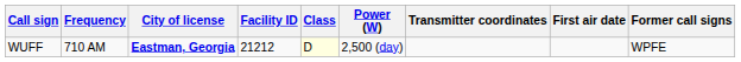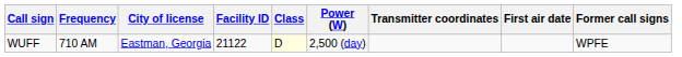WUFF | City of license: bold -> normal
WUFF | Facility ID: 21212 -> 21122
